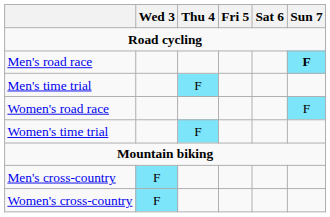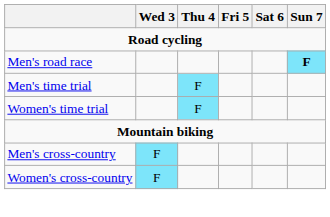- row: Women's road race | F
